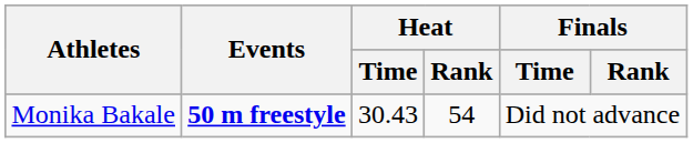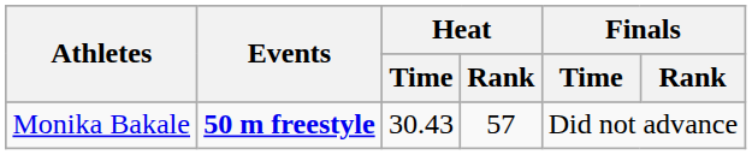Monika Bakale | Heat / Rank: 54 -> 57
